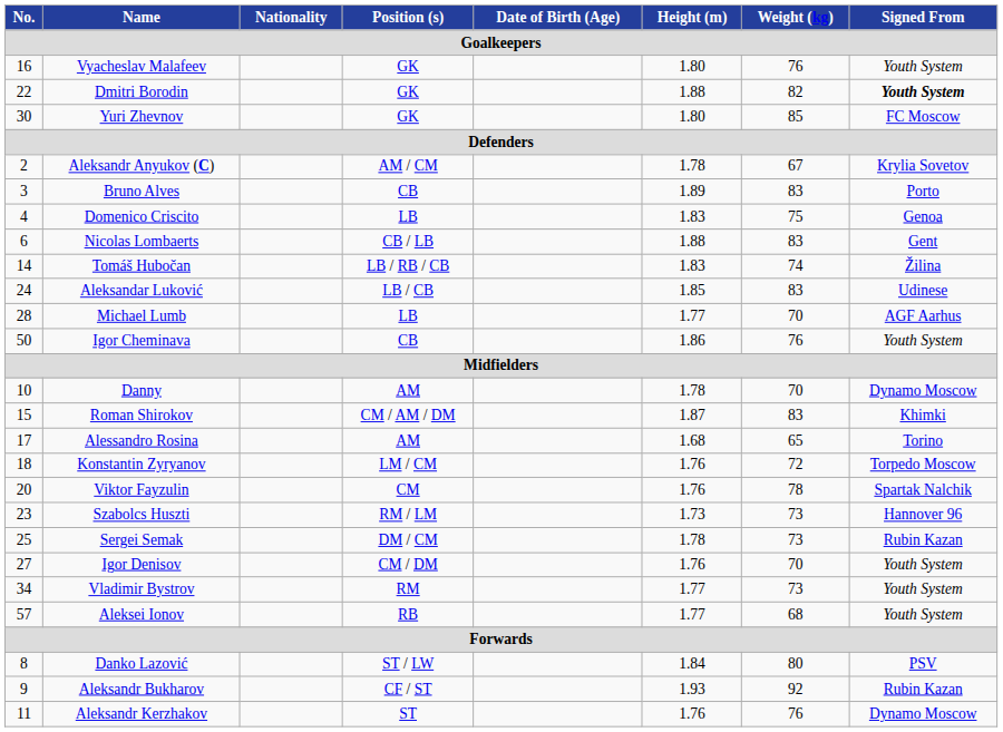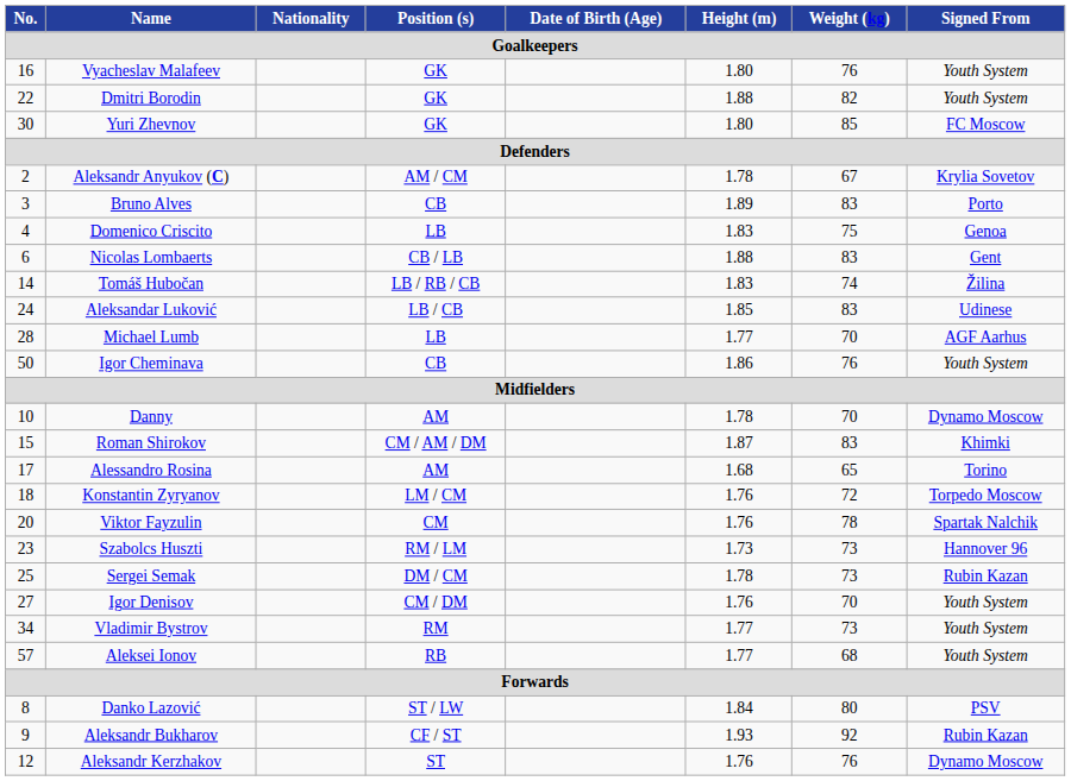Dmitri Borodin | Signed From: bold -> normal
Aleksandr Kerzhakov | No.: 11 -> 12
